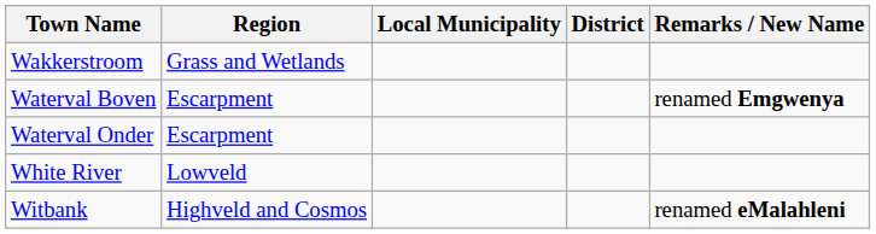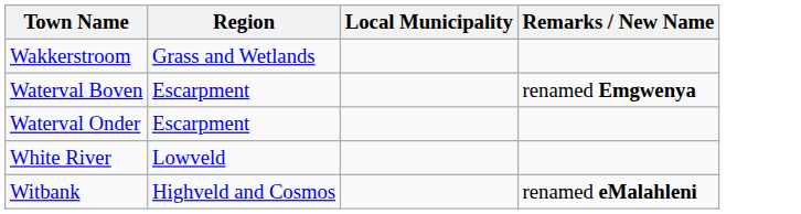- column: District
